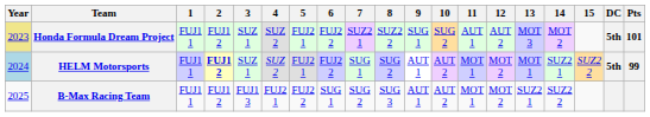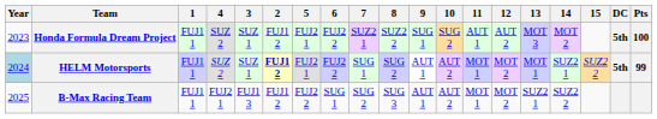columns swapped: 2 <-> 4
Honda Formula Dream Project | Year: khaki background -> no background
Honda Formula Dream Project | Pts: 101 -> 100
